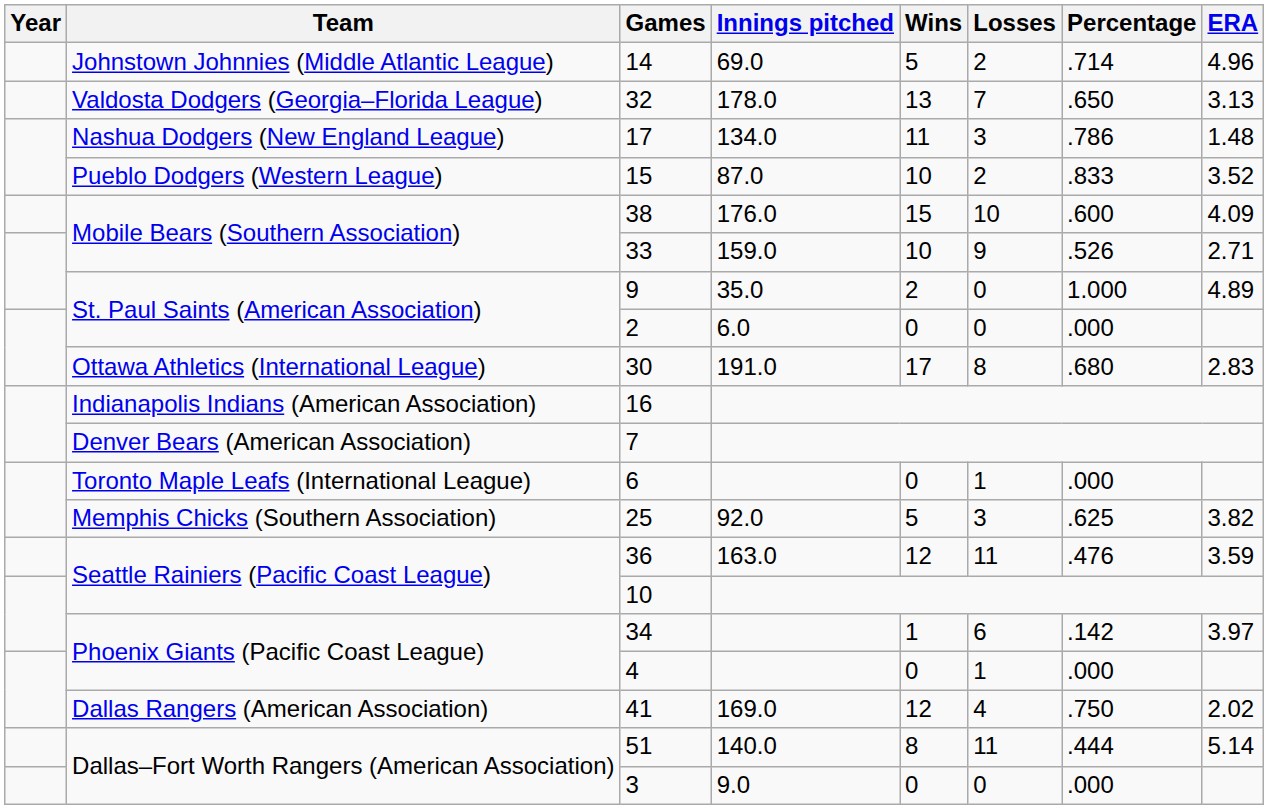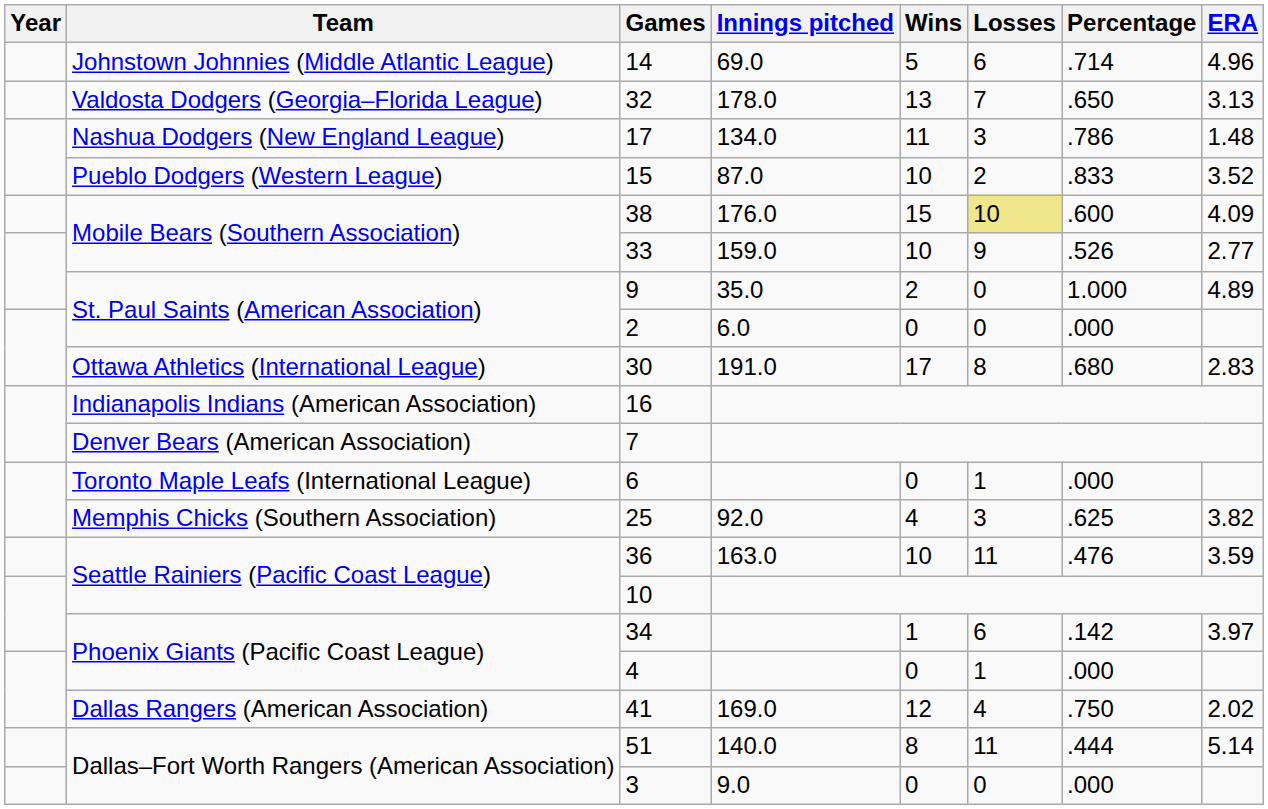14 | Losses: 2 -> 6
38 | Losses: no background -> khaki background
33 | ERA: 2.71 -> 2.77
25 | Wins: 5 -> 4
36 | Wins: 12 -> 10
